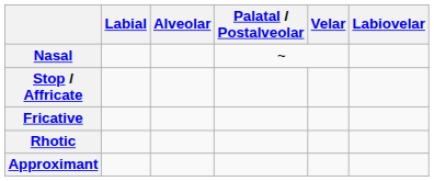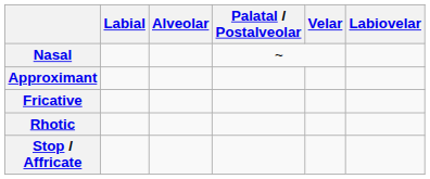rows swapped: Stop / Affricate <-> Approximant
